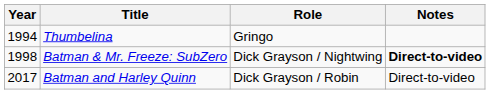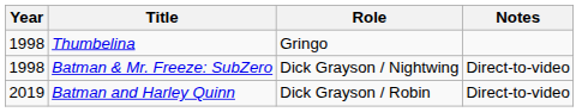Thumbelina | Year: 1994 -> 1998
Batman & Mr. Freeze: SubZero | Notes: bold -> normal
Batman and Harley Quinn | Year: 2017 -> 2019
